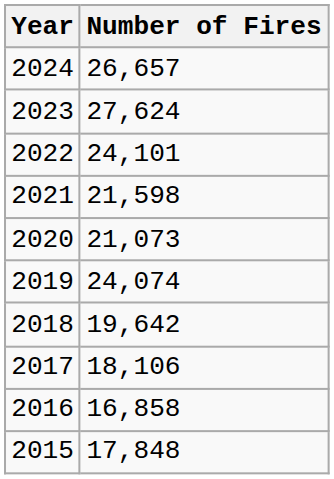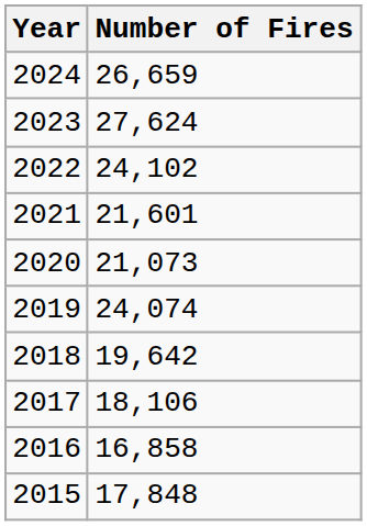2024 | Number of Fires: 26,657 -> 26,659
2022 | Number of Fires: 24,101 -> 24,102
2021 | Number of Fires: 21,598 -> 21,601
